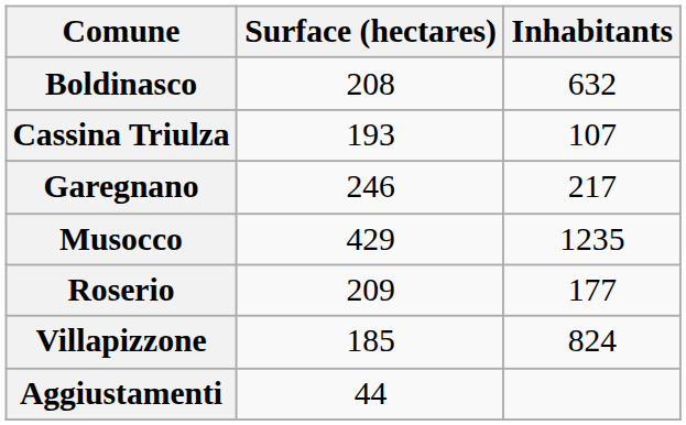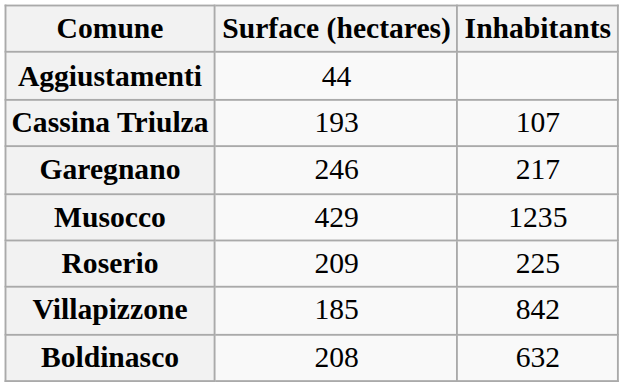rows swapped: Boldinasco <-> Aggiustamenti
Roserio | Inhabitants: 177 -> 225
Villapizzone | Inhabitants: 824 -> 842
